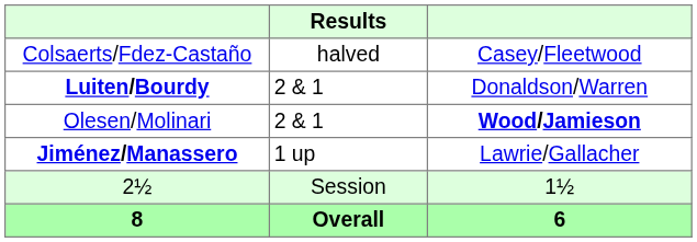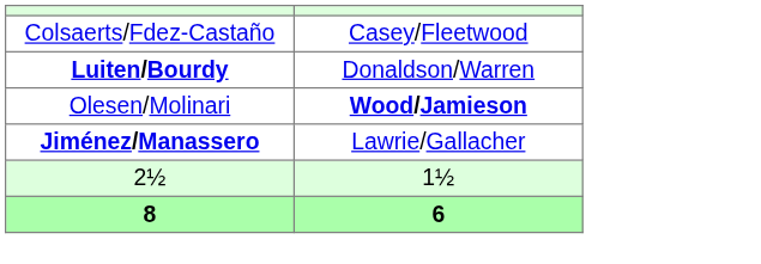- column: Results | halved | 2 & 1 | 2 & 1 | 1 up | Session | Overall
